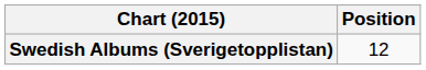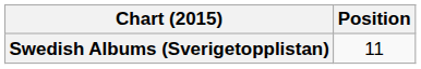Swedish Albums (Sverigetopplistan) | Position: 12 -> 11
